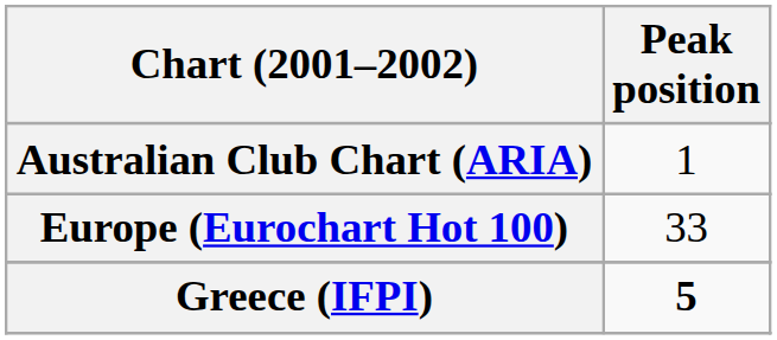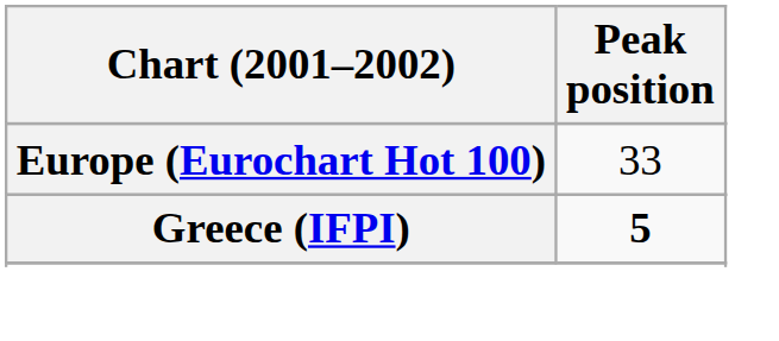- row: Australian Club Chart (ARIA) | 1
